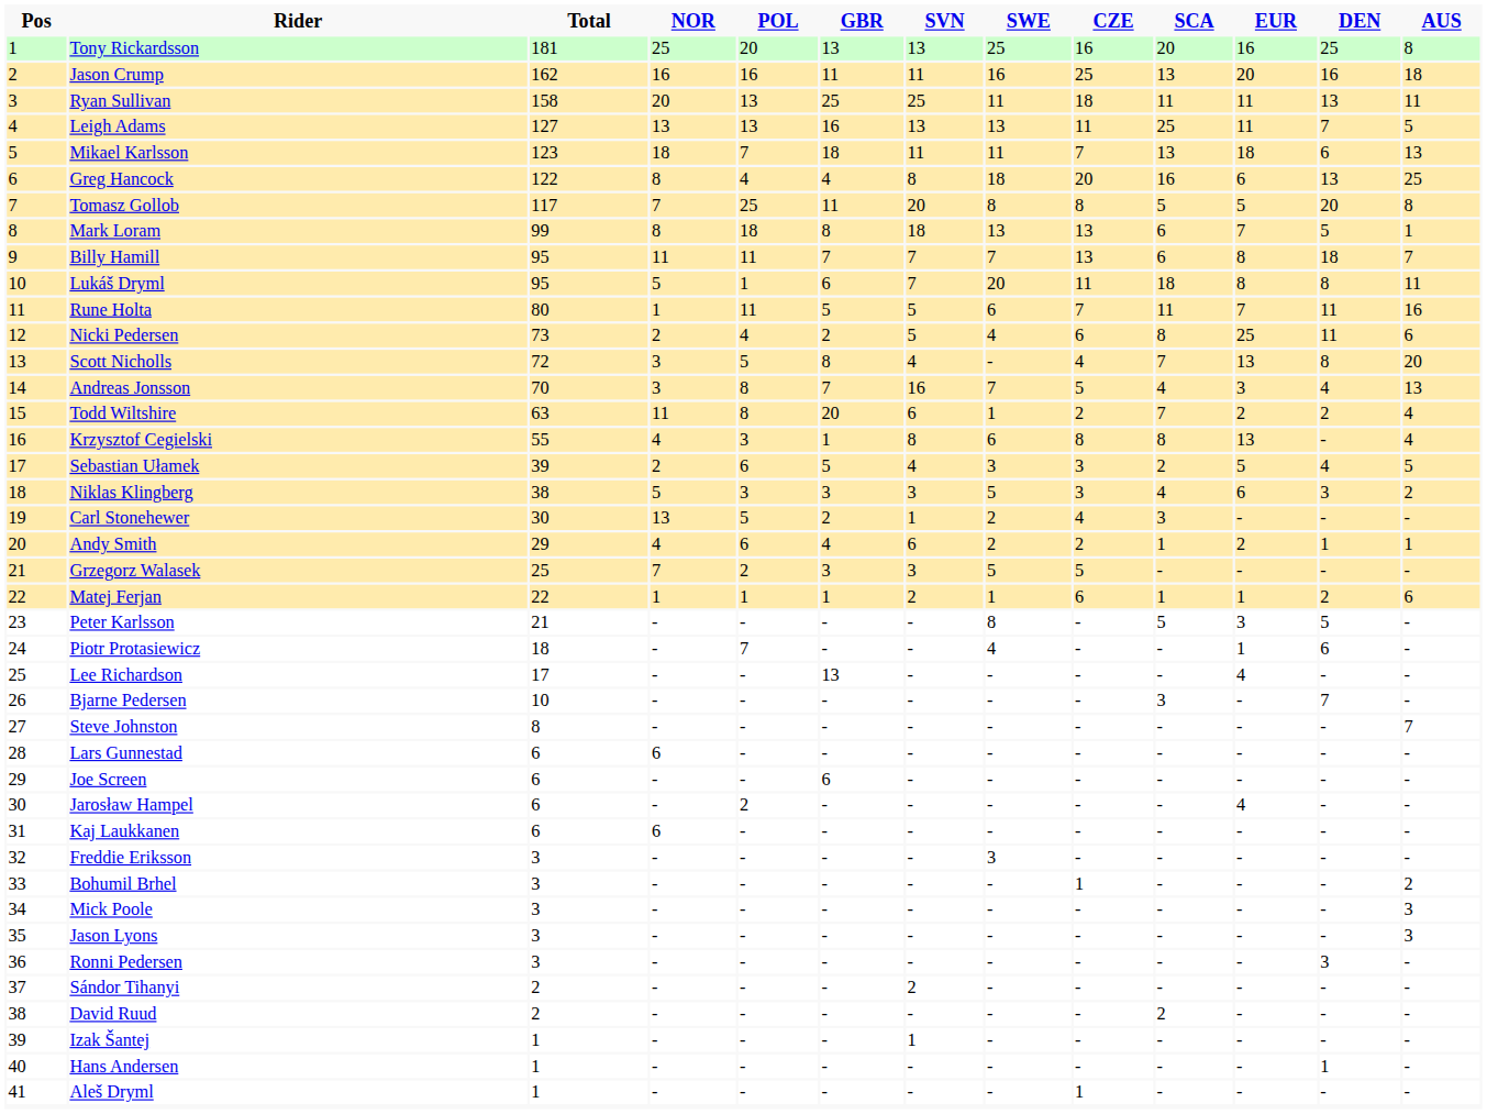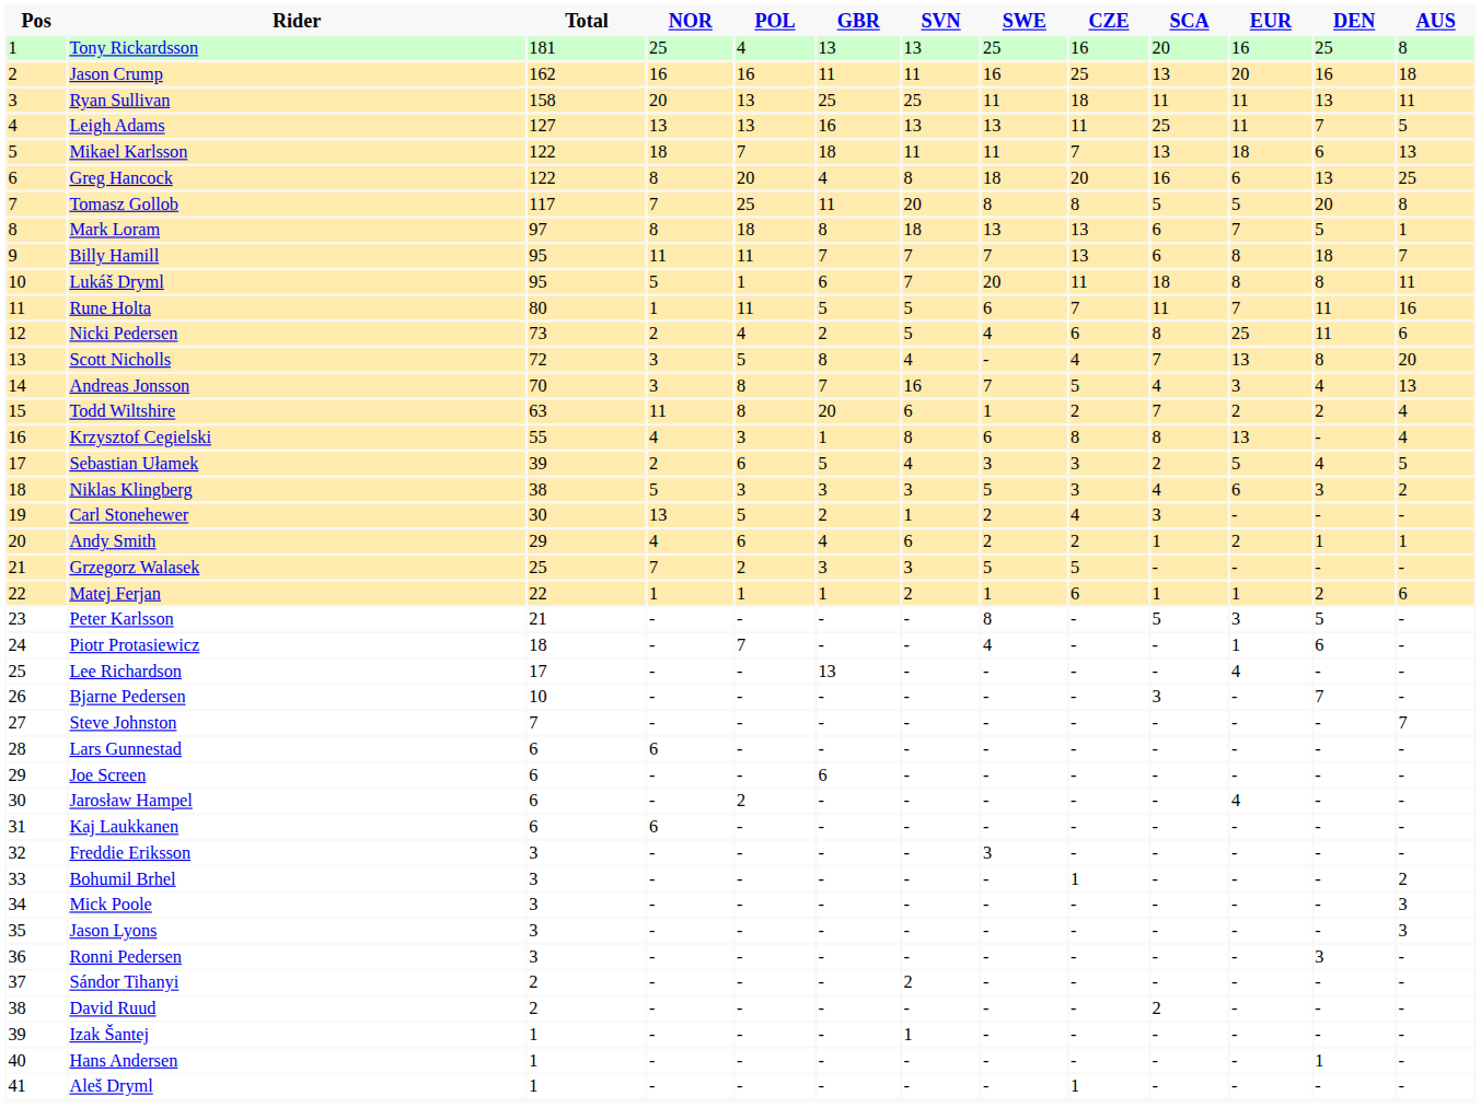Tony Rickardsson | POL: 20 -> 4
Mikael Karlsson | Total: 123 -> 122
Greg Hancock | POL: 4 -> 20
Mark Loram | Total: 99 -> 97
Steve Johnston | Total: 8 -> 7
